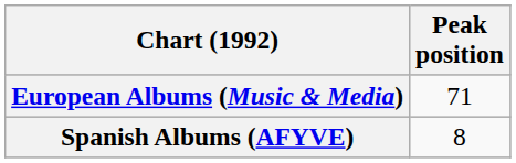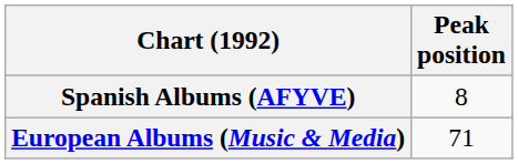rows swapped: European Albums (Music & Media) <-> Spanish Albums (AFYVE)
